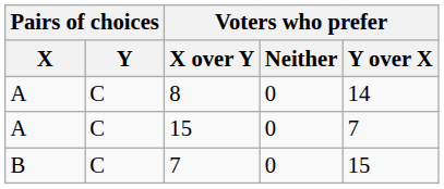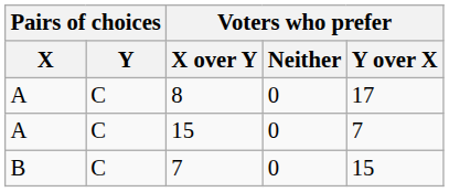8 | Voters who prefer / Y over X: 14 -> 17
